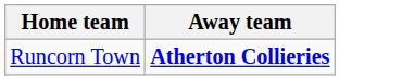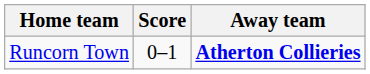+ column: Score | 0–1
